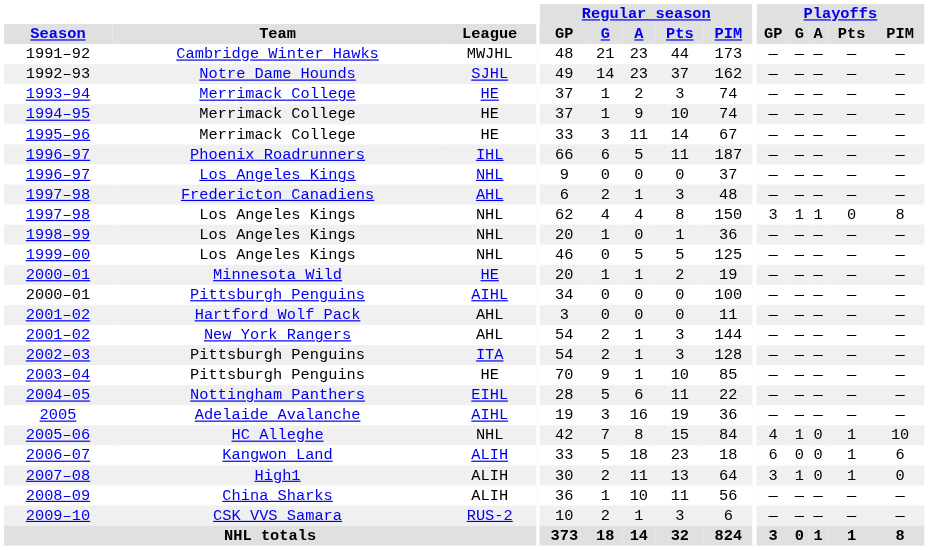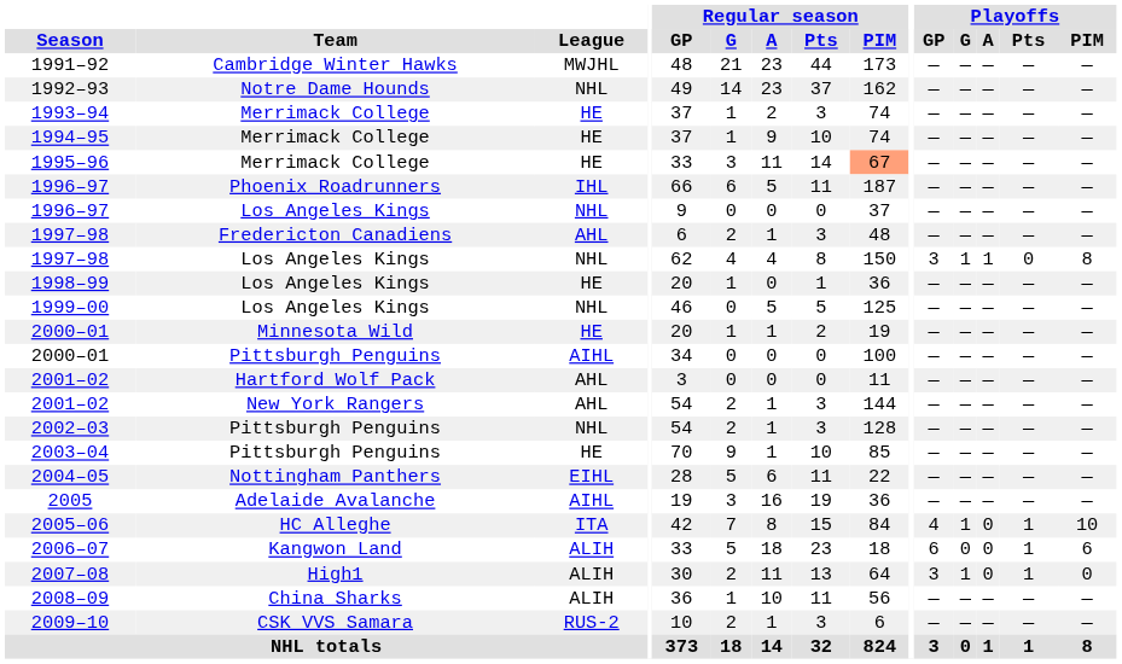1992–93 | League: SJHL -> NHL
1995–96 | Regular season / PIM: no background -> lightsalmon background
1998–99 | League: NHL -> HE
2002–03 | League: ITA -> NHL
2005–06 | League: NHL -> ITA
